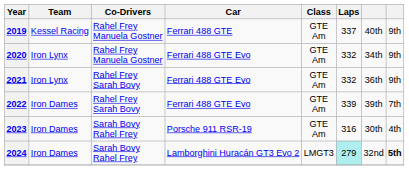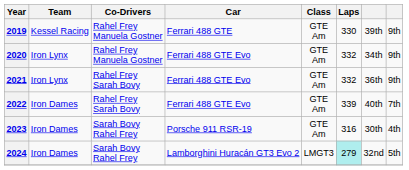2019 | Laps: 337 -> 330
2019 | column 7: 40th -> 39th
2022 | column 7: 39th -> 40th
2024 | column 8: bold -> normal
